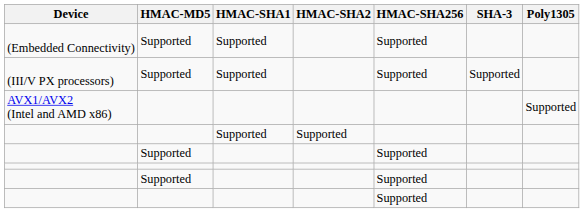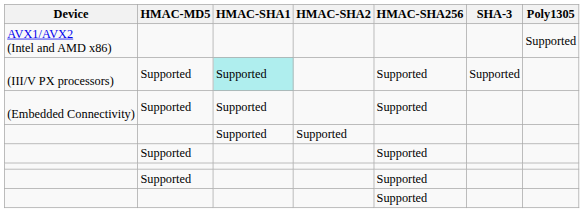rows swapped: AVX1/AVX2 (Intel and AMD x86) <-> (Embedded Connectivity)
(III/V PX processors) | HMAC-SHA1: no background -> paleturquoise background
